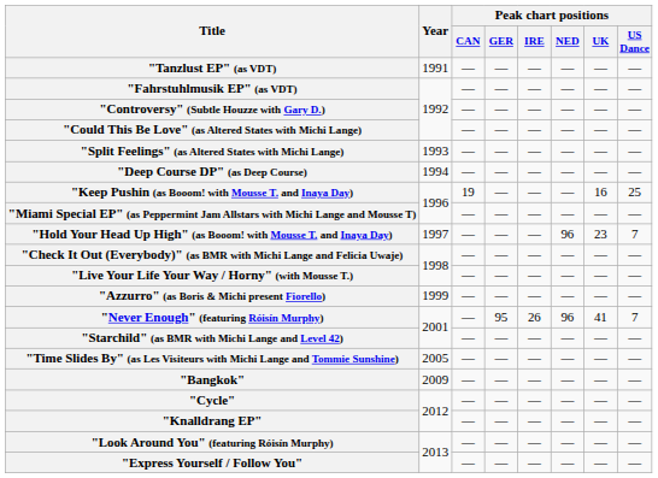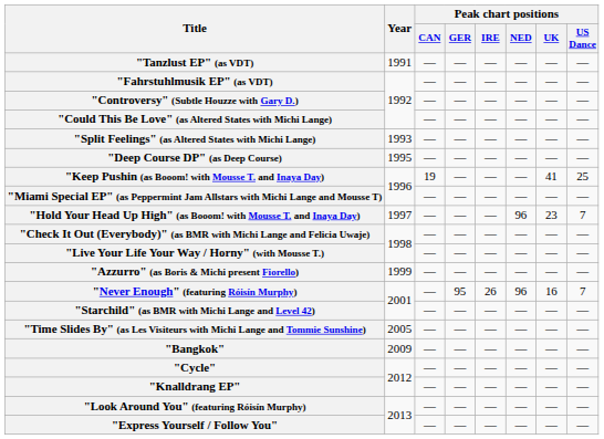"Deep Course DP" (as Deep Course) | Year: 1994 -> 1995
"Keep Pushin (as Booom! with Mousse T. and Inaya Day) | Peak chart positions / UK: 16 -> 41
"Never Enough" (featuring Róisín Murphy) | Peak chart positions / UK: 41 -> 16
